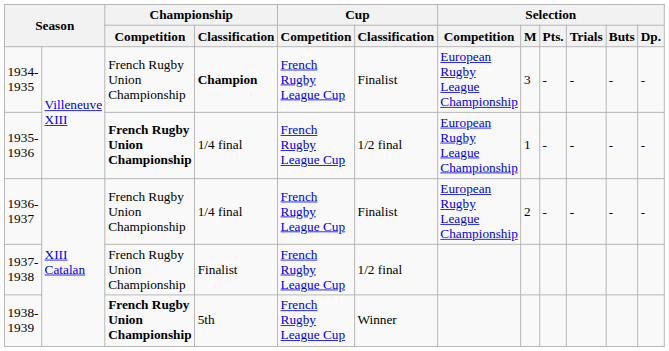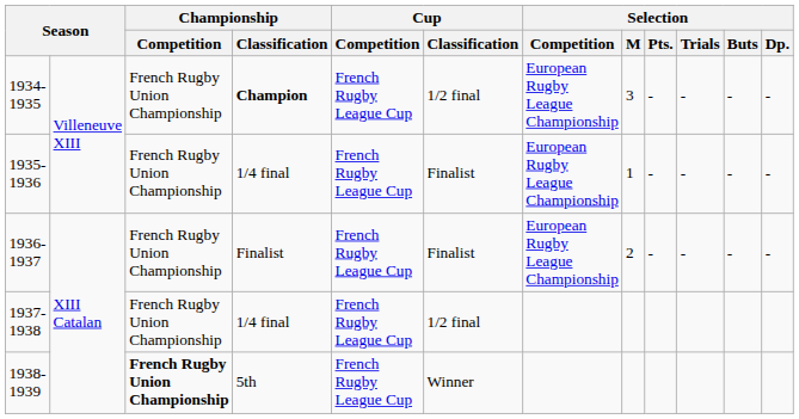1934-1935 | Cup / Classification: Finalist -> 1/2 final
1935-1936 | Championship / Competition: bold -> normal
1935-1936 | Cup / Classification: 1/2 final -> Finalist
1936-1937 | Championship / Classification: 1/4 final -> Finalist
1937-1938 | Championship / Classification: Finalist -> 1/4 final
